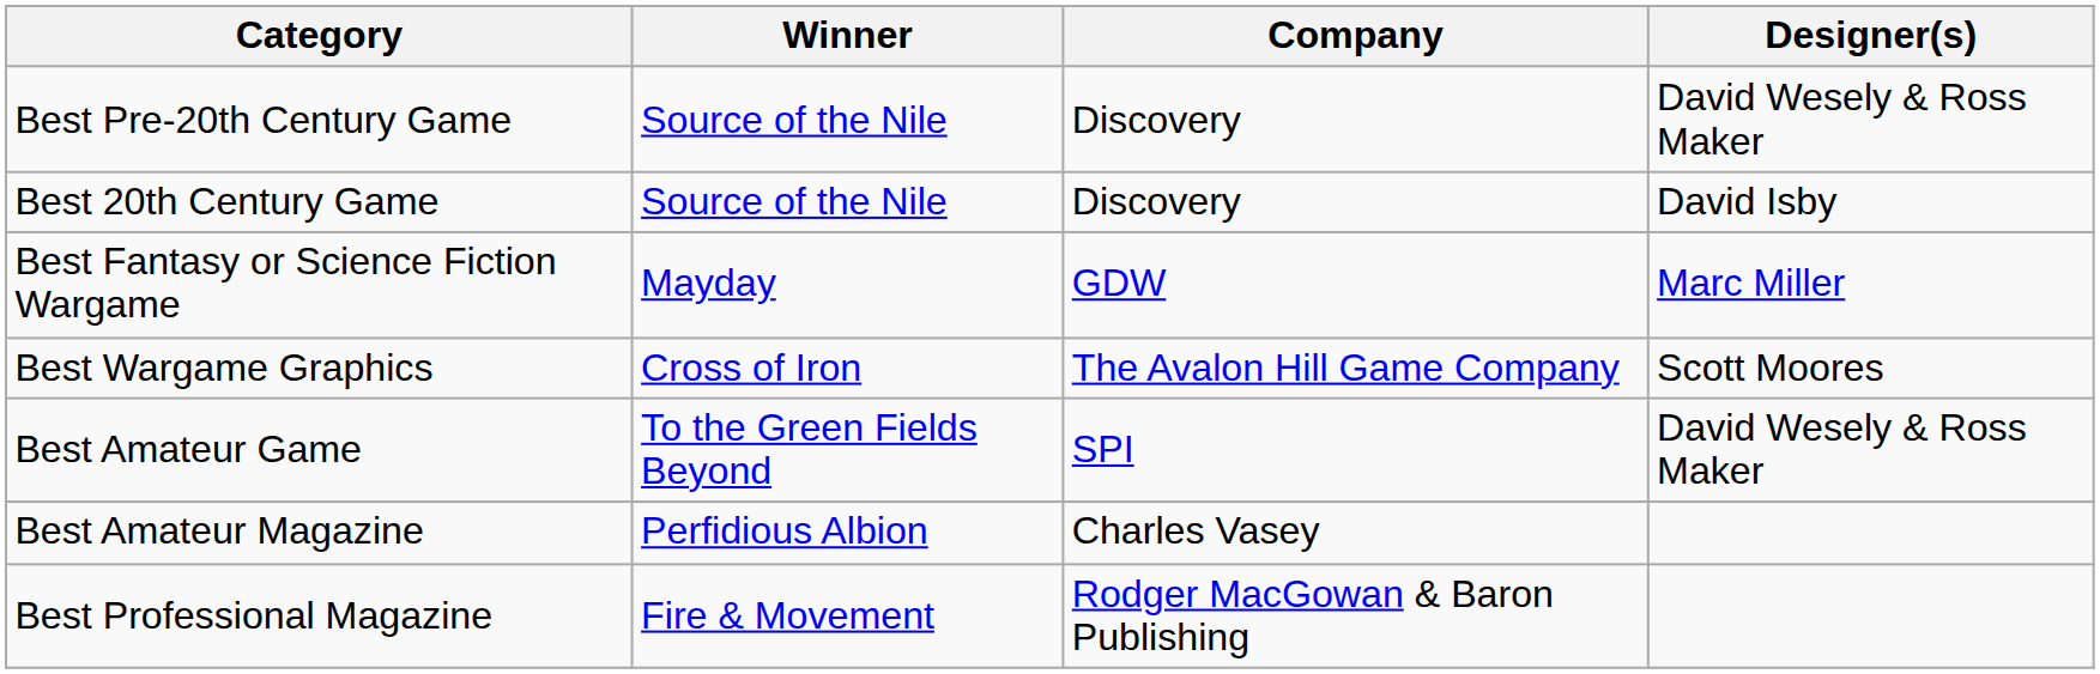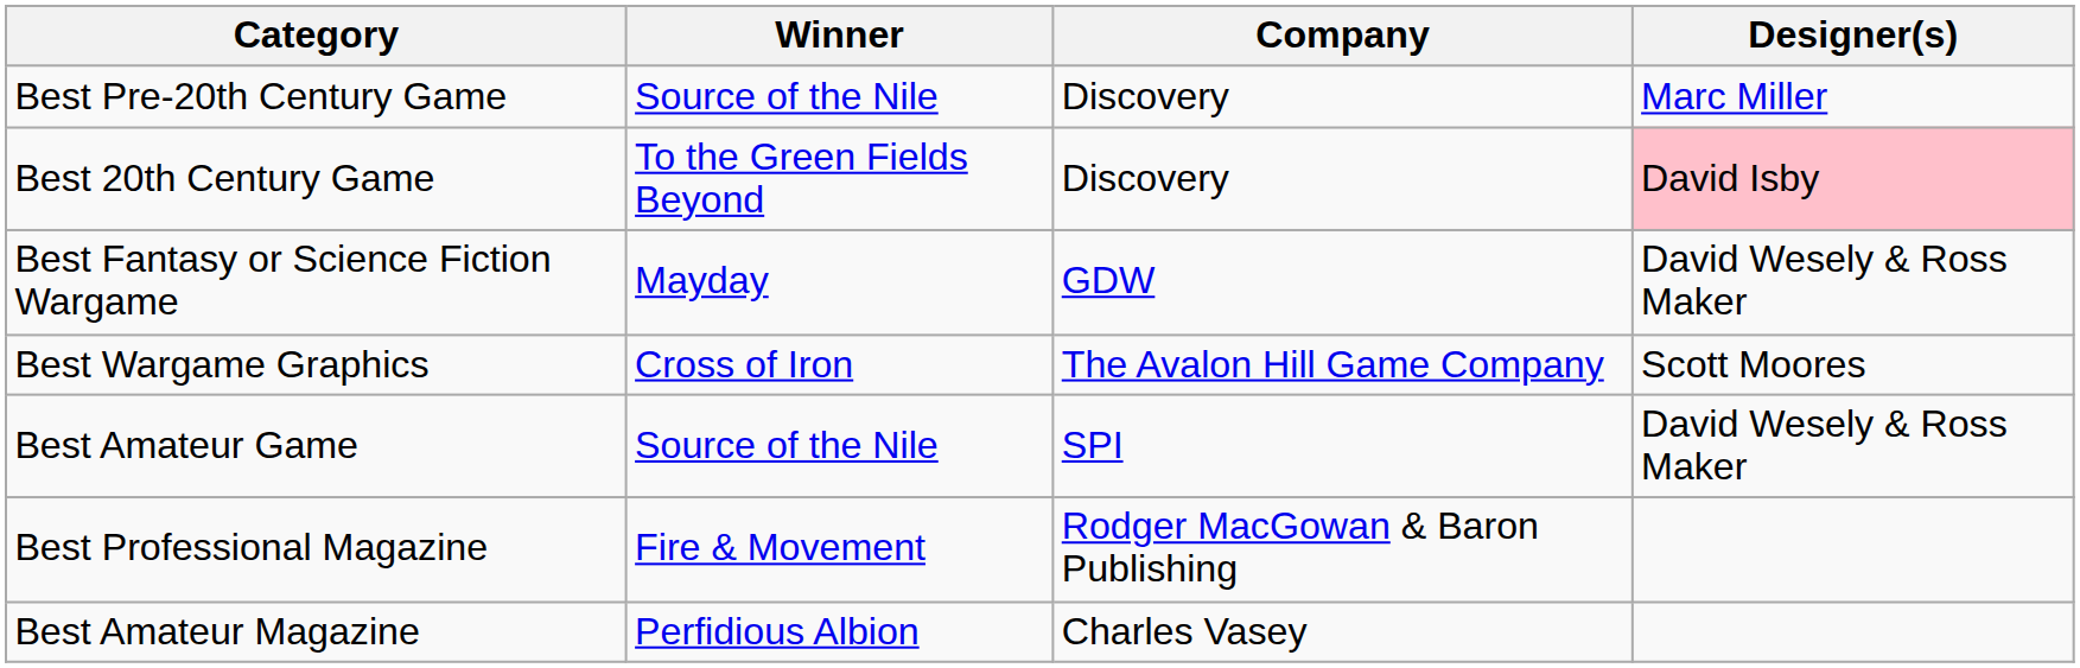Best Pre-20th Century Game | Designer(s): David Wesely & Ross Maker -> Marc Miller
Best 20th Century Game | Winner: Source of the Nile -> To the Green Fields Beyond
Best 20th Century Game | Designer(s): no background -> pink background
Best Fantasy or Science Fiction Wargame | Designer(s): Marc Miller -> David Wesely & Ross Maker
Best Amateur Game | Winner: To the Green Fields Beyond -> Source of the Nile
rows swapped: Best Professional Magazine <-> Best Amateur Magazine
